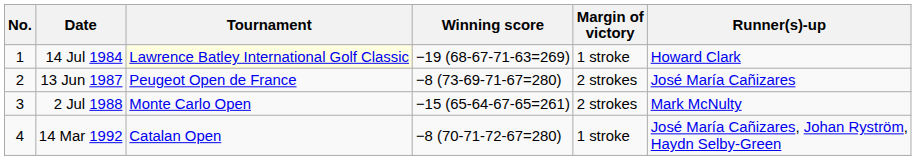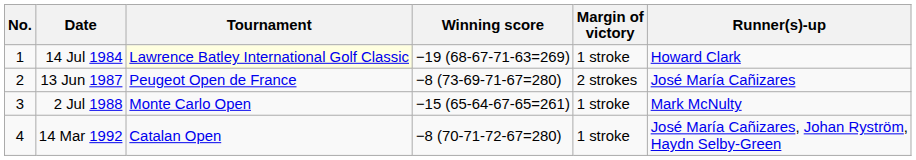2 Jul 1988 | Margin of victory: 2 strokes -> 1 stroke
